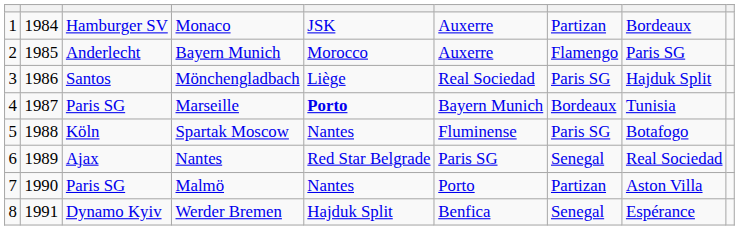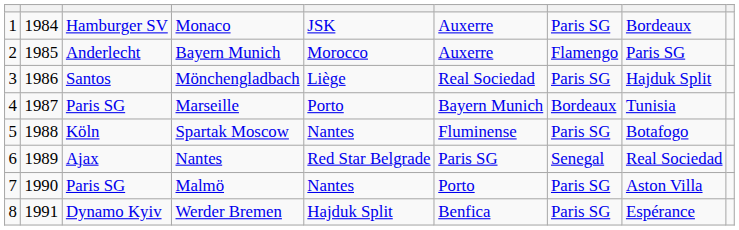Monaco | column 7: Partizan -> Paris SG
Marseille | column 5: bold -> normal
Malmö | column 7: Partizan -> Paris SG
Werder Bremen | column 7: Senegal -> Paris SG
